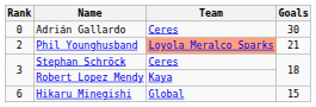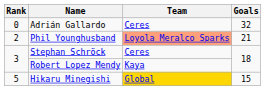Adrián Gallardo | Goals: 30 -> 32
Hikaru Minegishi | Rank: 6 -> 5
Hikaru Minegishi | Team: no background -> gold background
